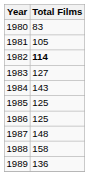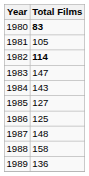1980 | Total Films: normal -> bold
1983 | Total Films: 127 -> 147
1985 | Total Films: 125 -> 127
